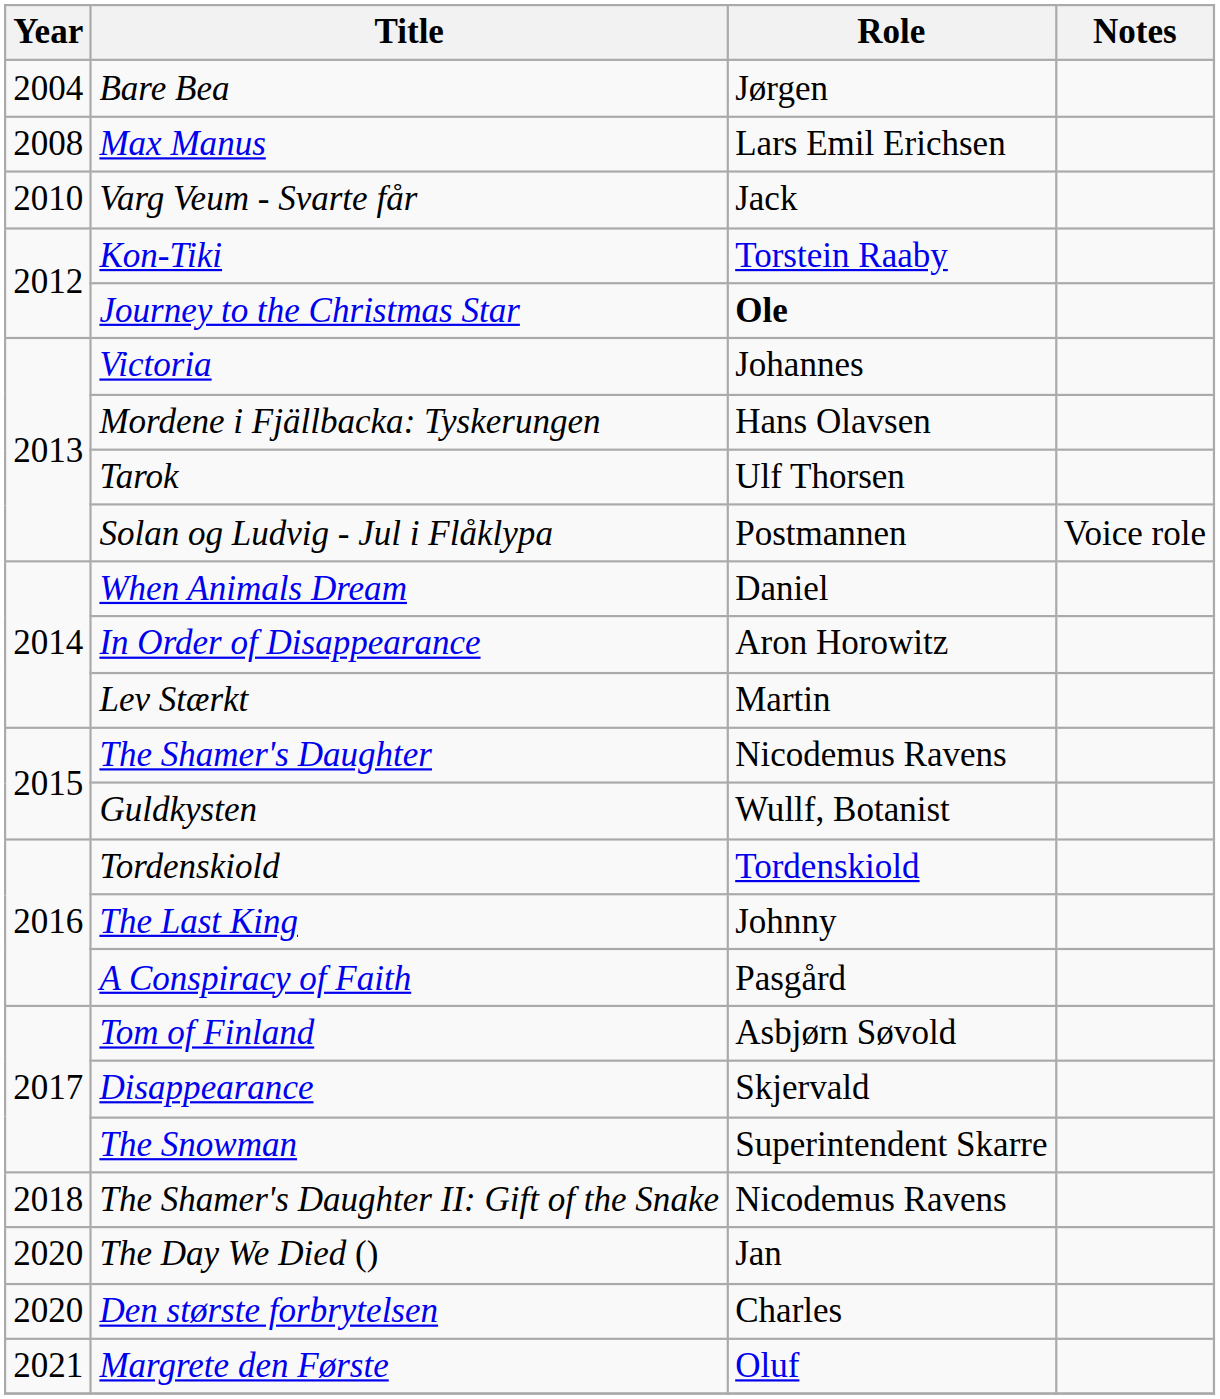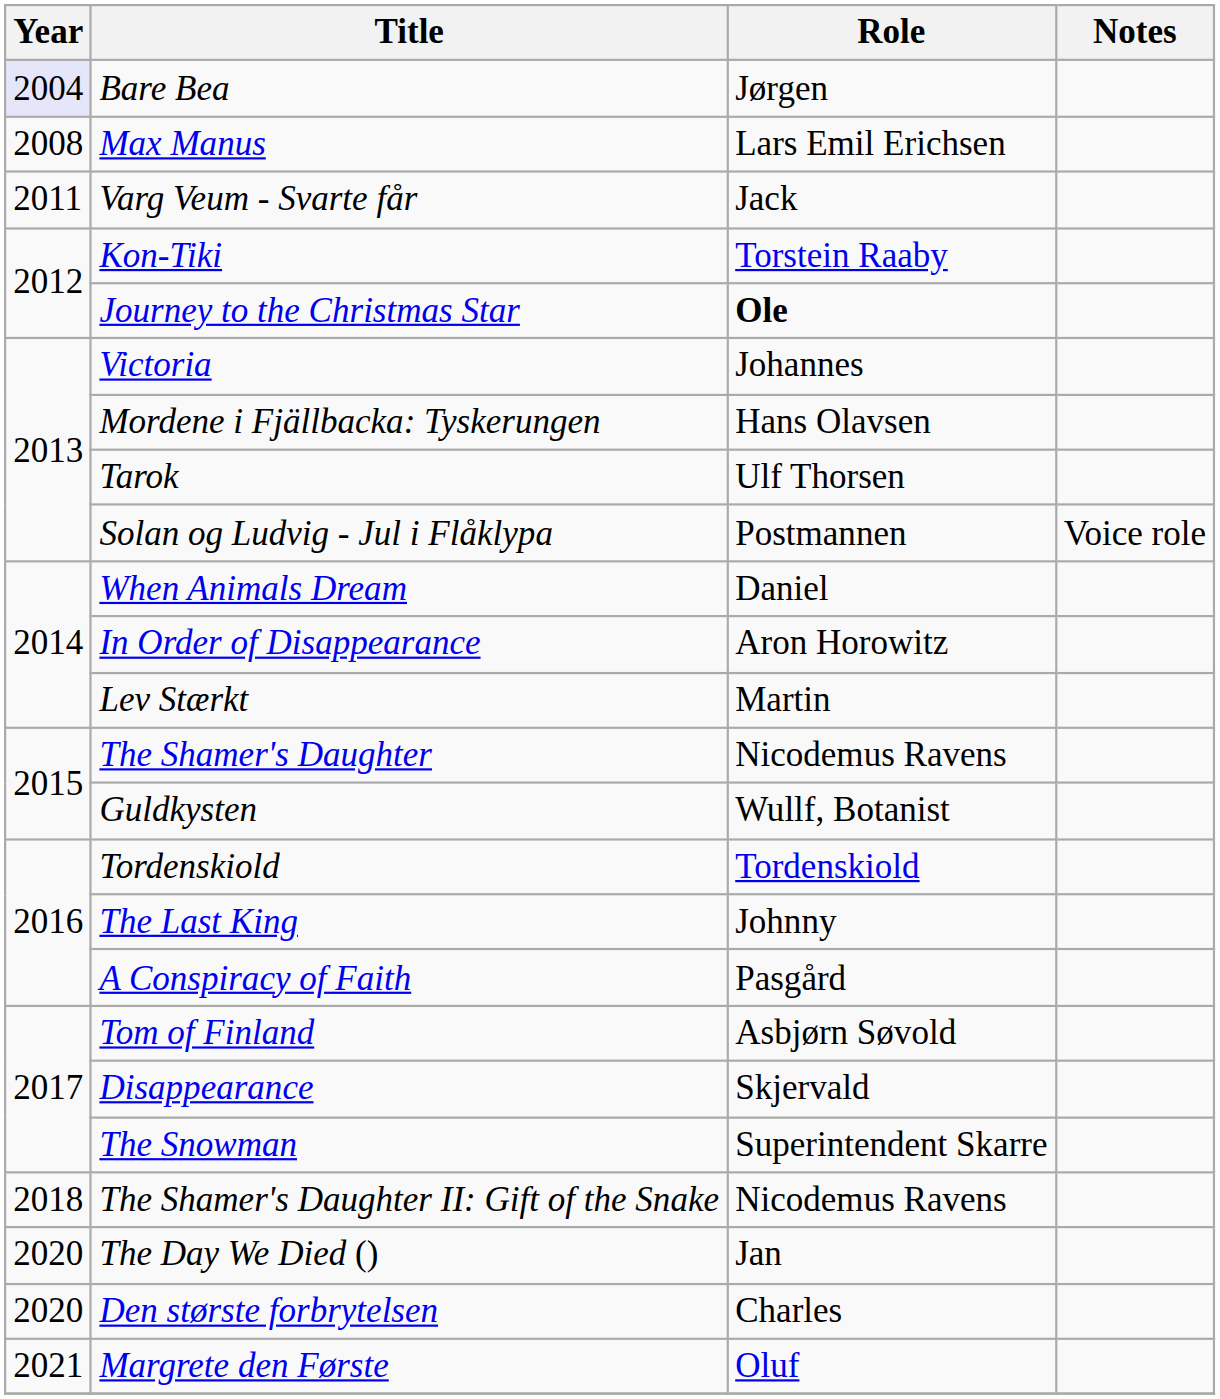Bare Bea | Year: no background -> lavender background
Varg Veum - Svarte får | Year: 2010 -> 2011
